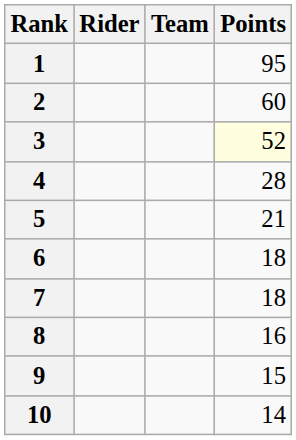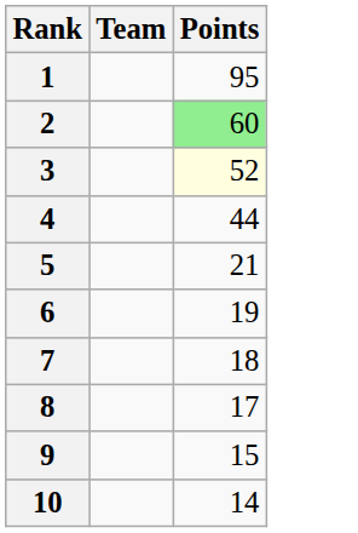- column: Rider
2 | Points: no background -> lightgreen background
4 | Points: 28 -> 44
6 | Points: 18 -> 19
8 | Points: 16 -> 17
